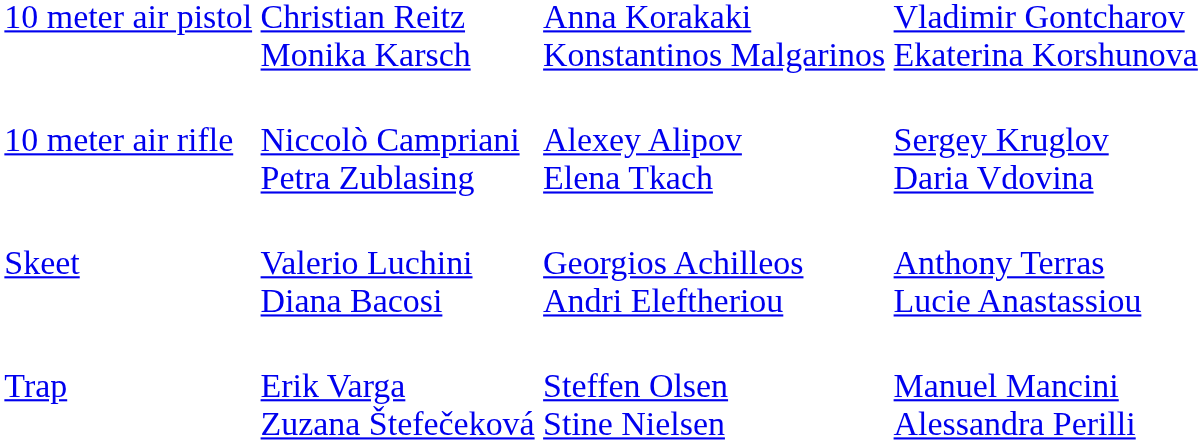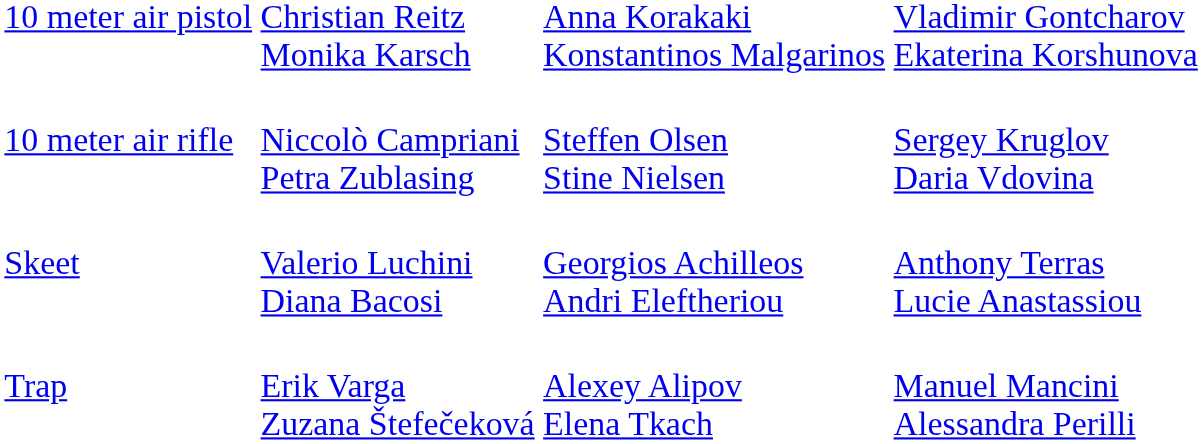10 meter air rifle | column 3: Alexey Alipov Elena Tkach -> Steffen Olsen Stine Nielsen
Trap | column 3: Steffen Olsen Stine Nielsen -> Alexey Alipov Elena Tkach
